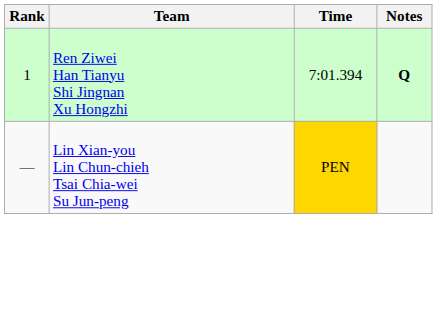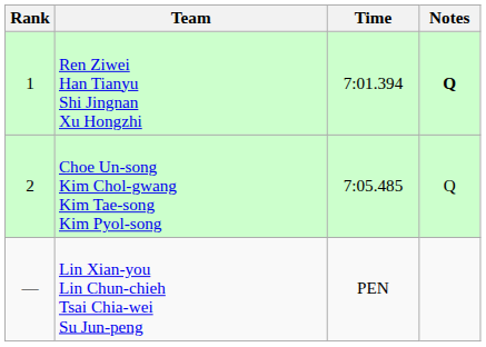+ row: 2 | Choe Un-song Kim Chol-gwang Kim Tae-song Kim Pyol-song | 7:05.485 | Q
Lin Xian-you Lin Chun-chieh Tsai Chia-wei Su Jun-peng | Time: gold background -> no background
